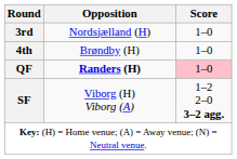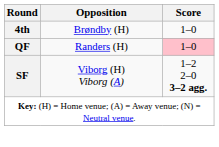- row: 3rd | Nordsjælland (H) | 1–0
QF | Opposition: bold -> normal
